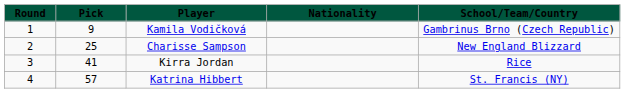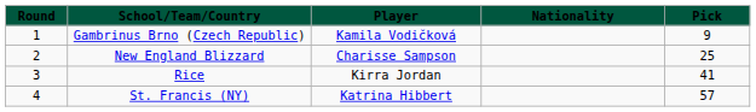columns swapped: Pick <-> School/Team/Country
